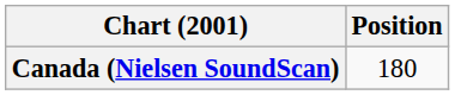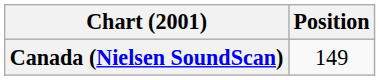Canada (Nielsen SoundScan) | Position: 180 -> 149
